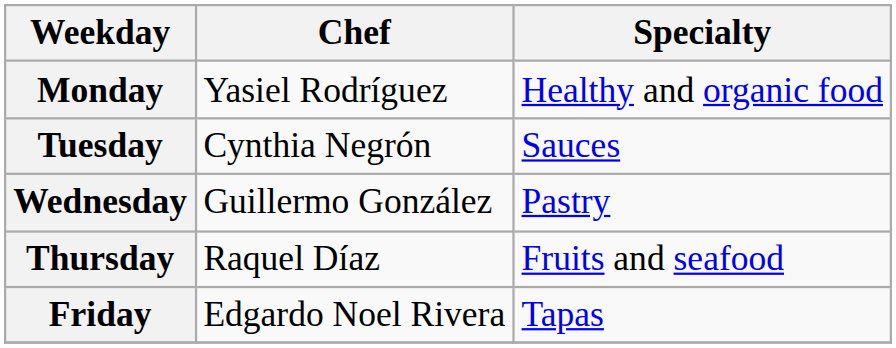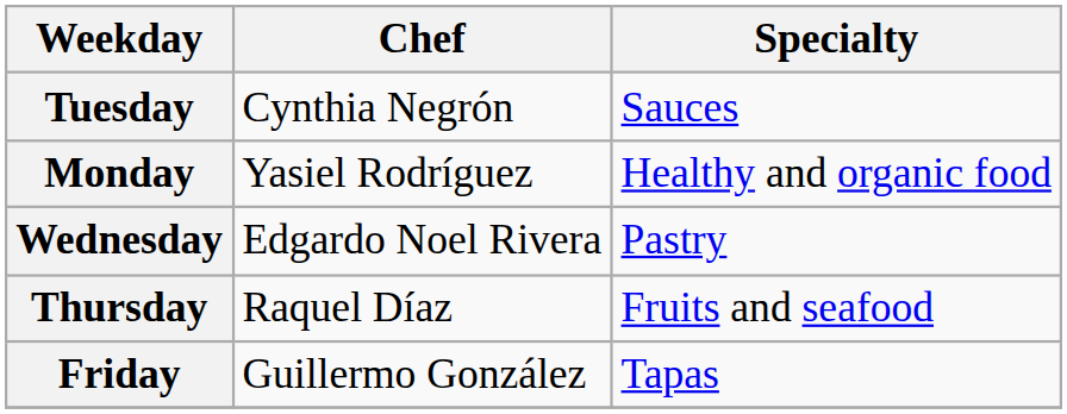rows swapped: Monday <-> Tuesday
Wednesday | Chef: Guillermo González -> Edgardo Noel Rivera
Friday | Chef: Edgardo Noel Rivera -> Guillermo González
